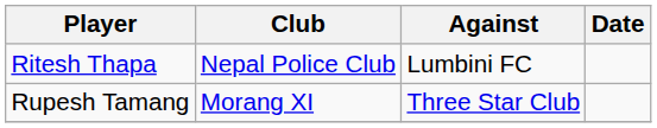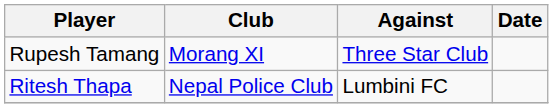rows swapped: Rupesh Tamang <-> Ritesh Thapa
